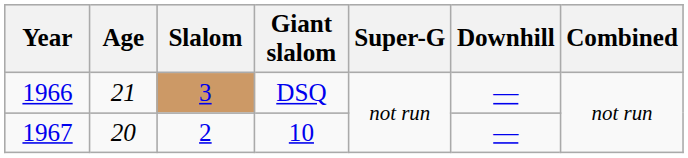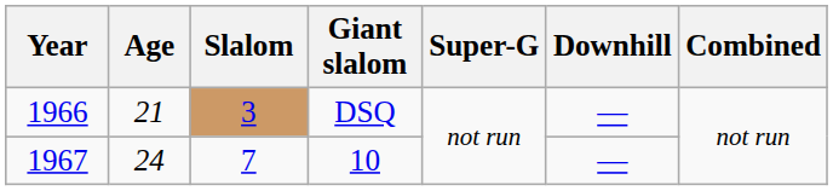10 | Age: 20 -> 24
10 | Slalom: 2 -> 7
